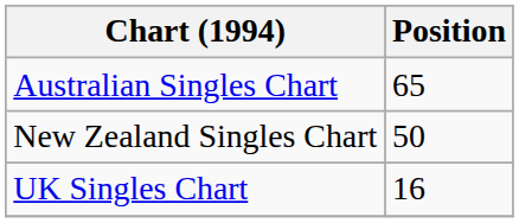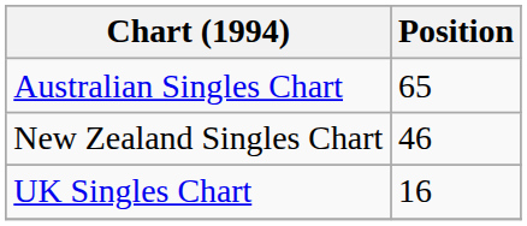New Zealand Singles Chart | Position: 50 -> 46
